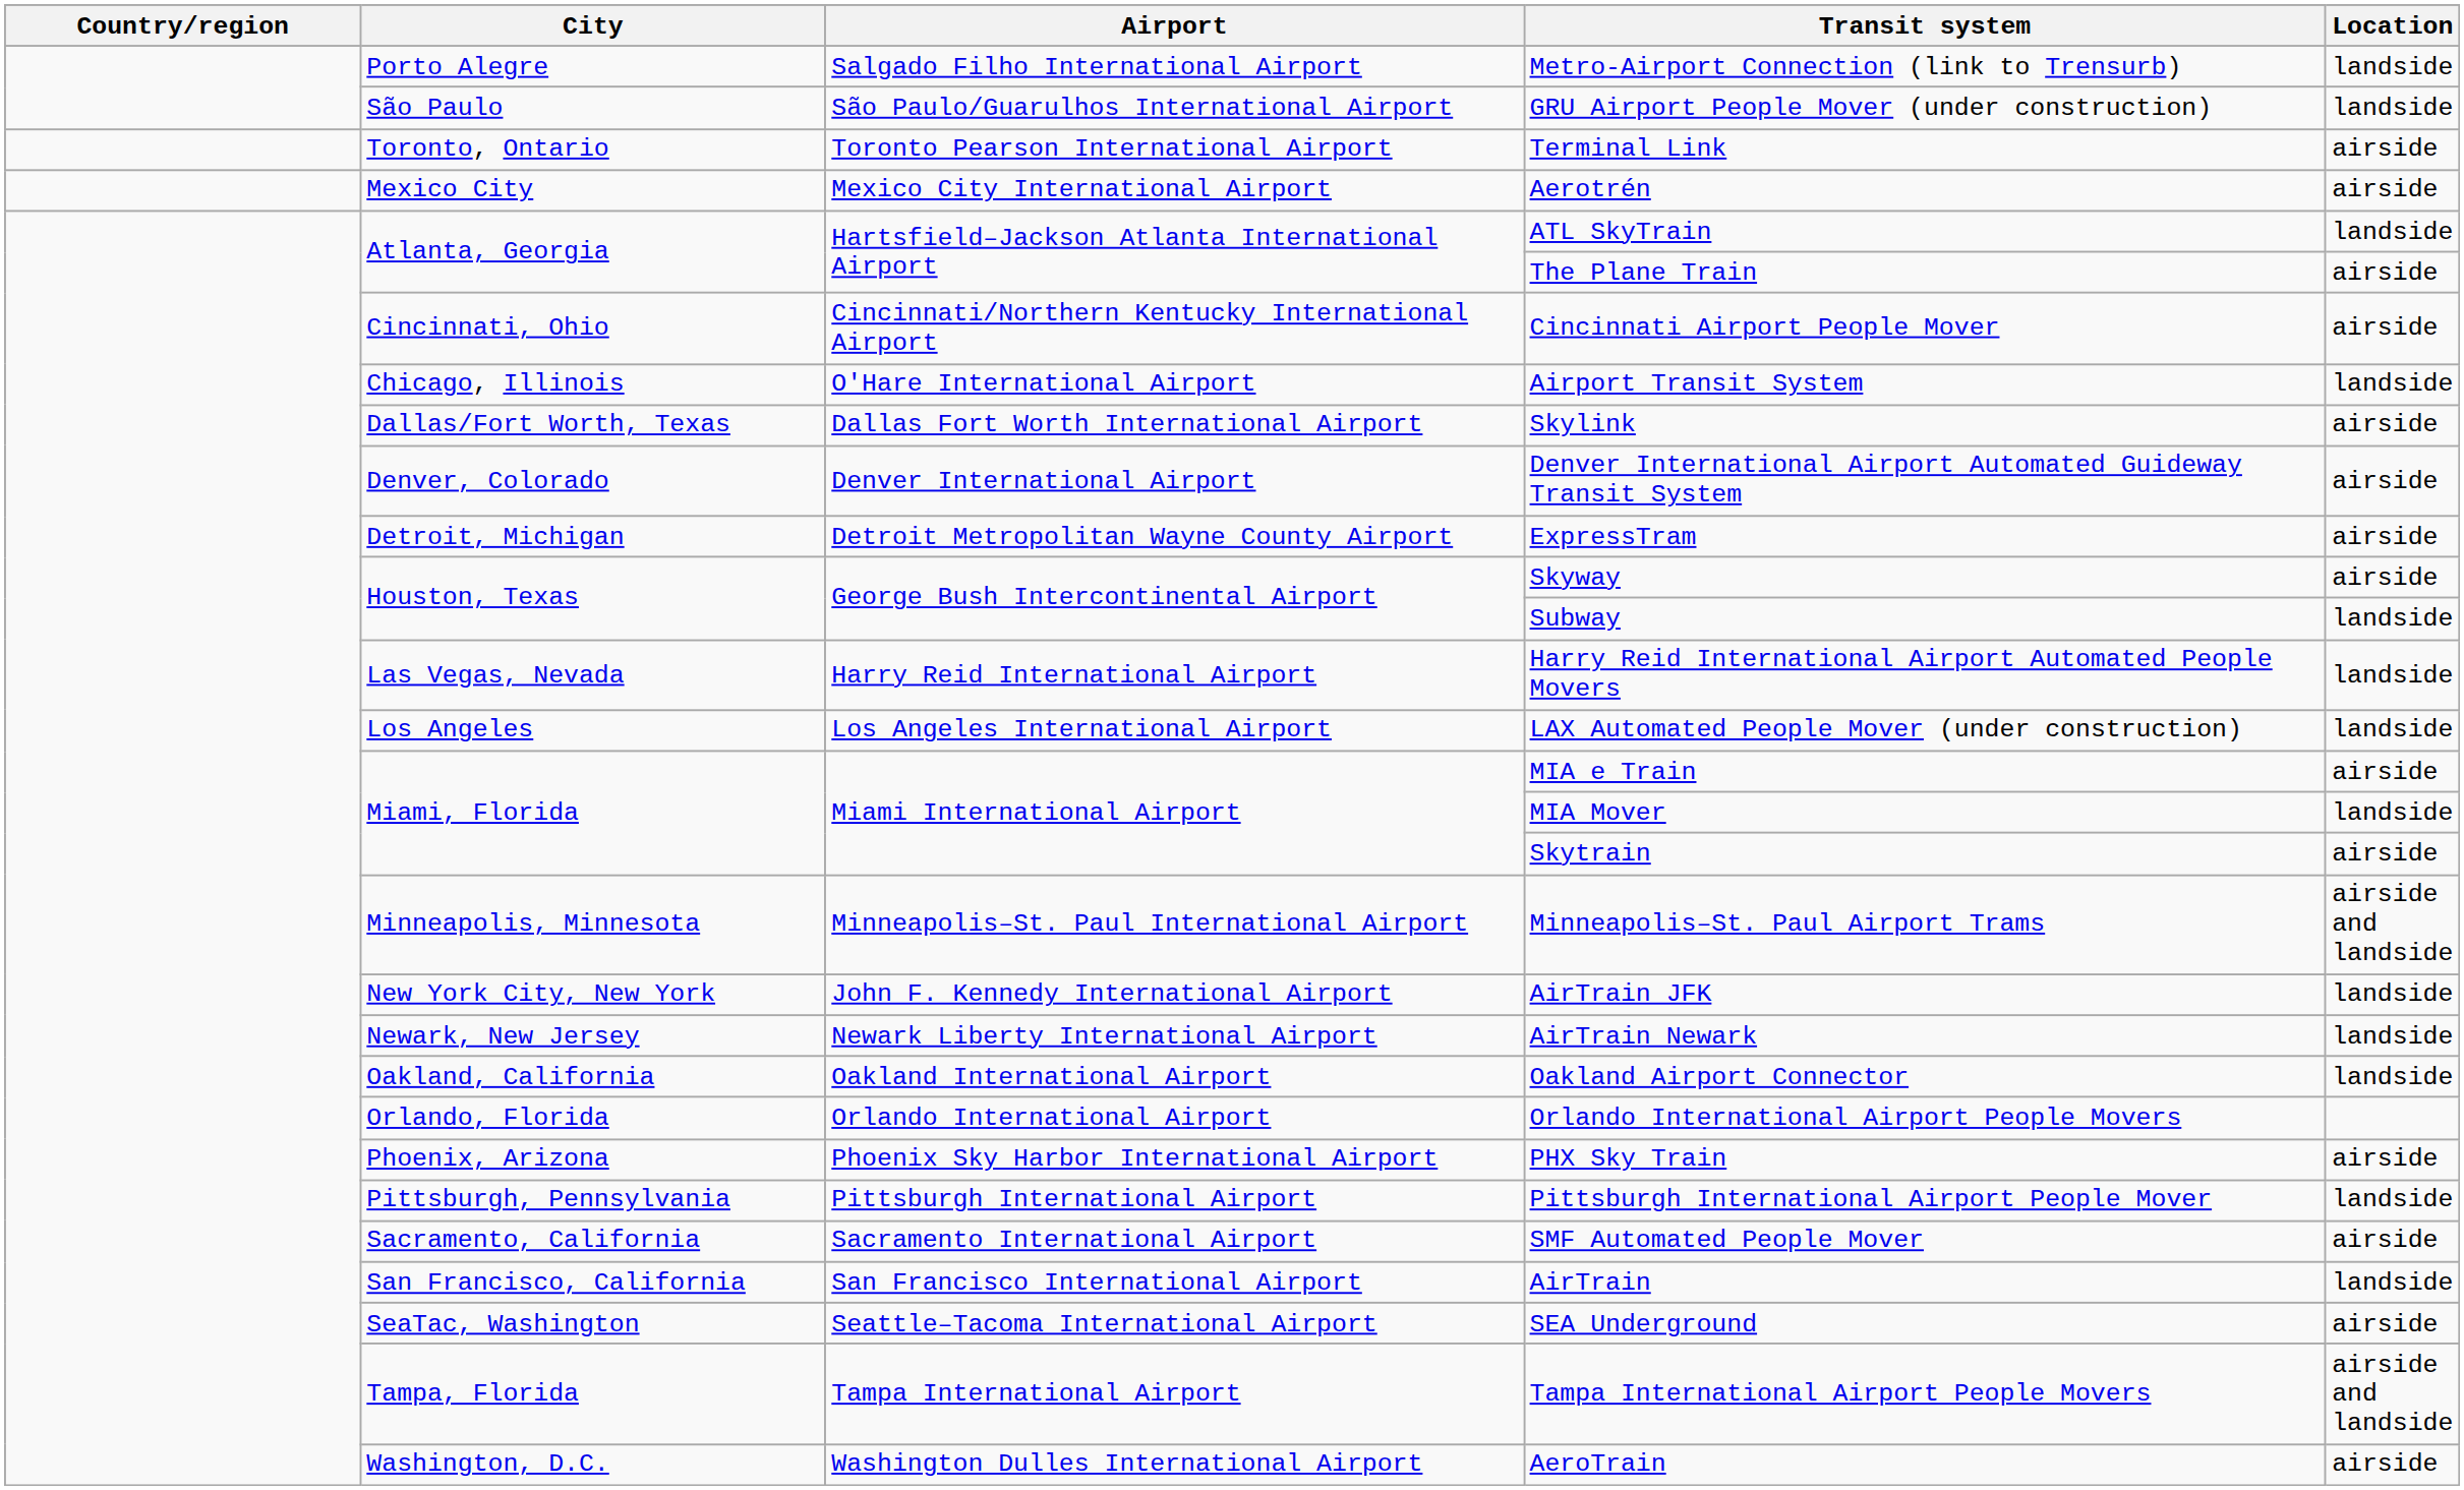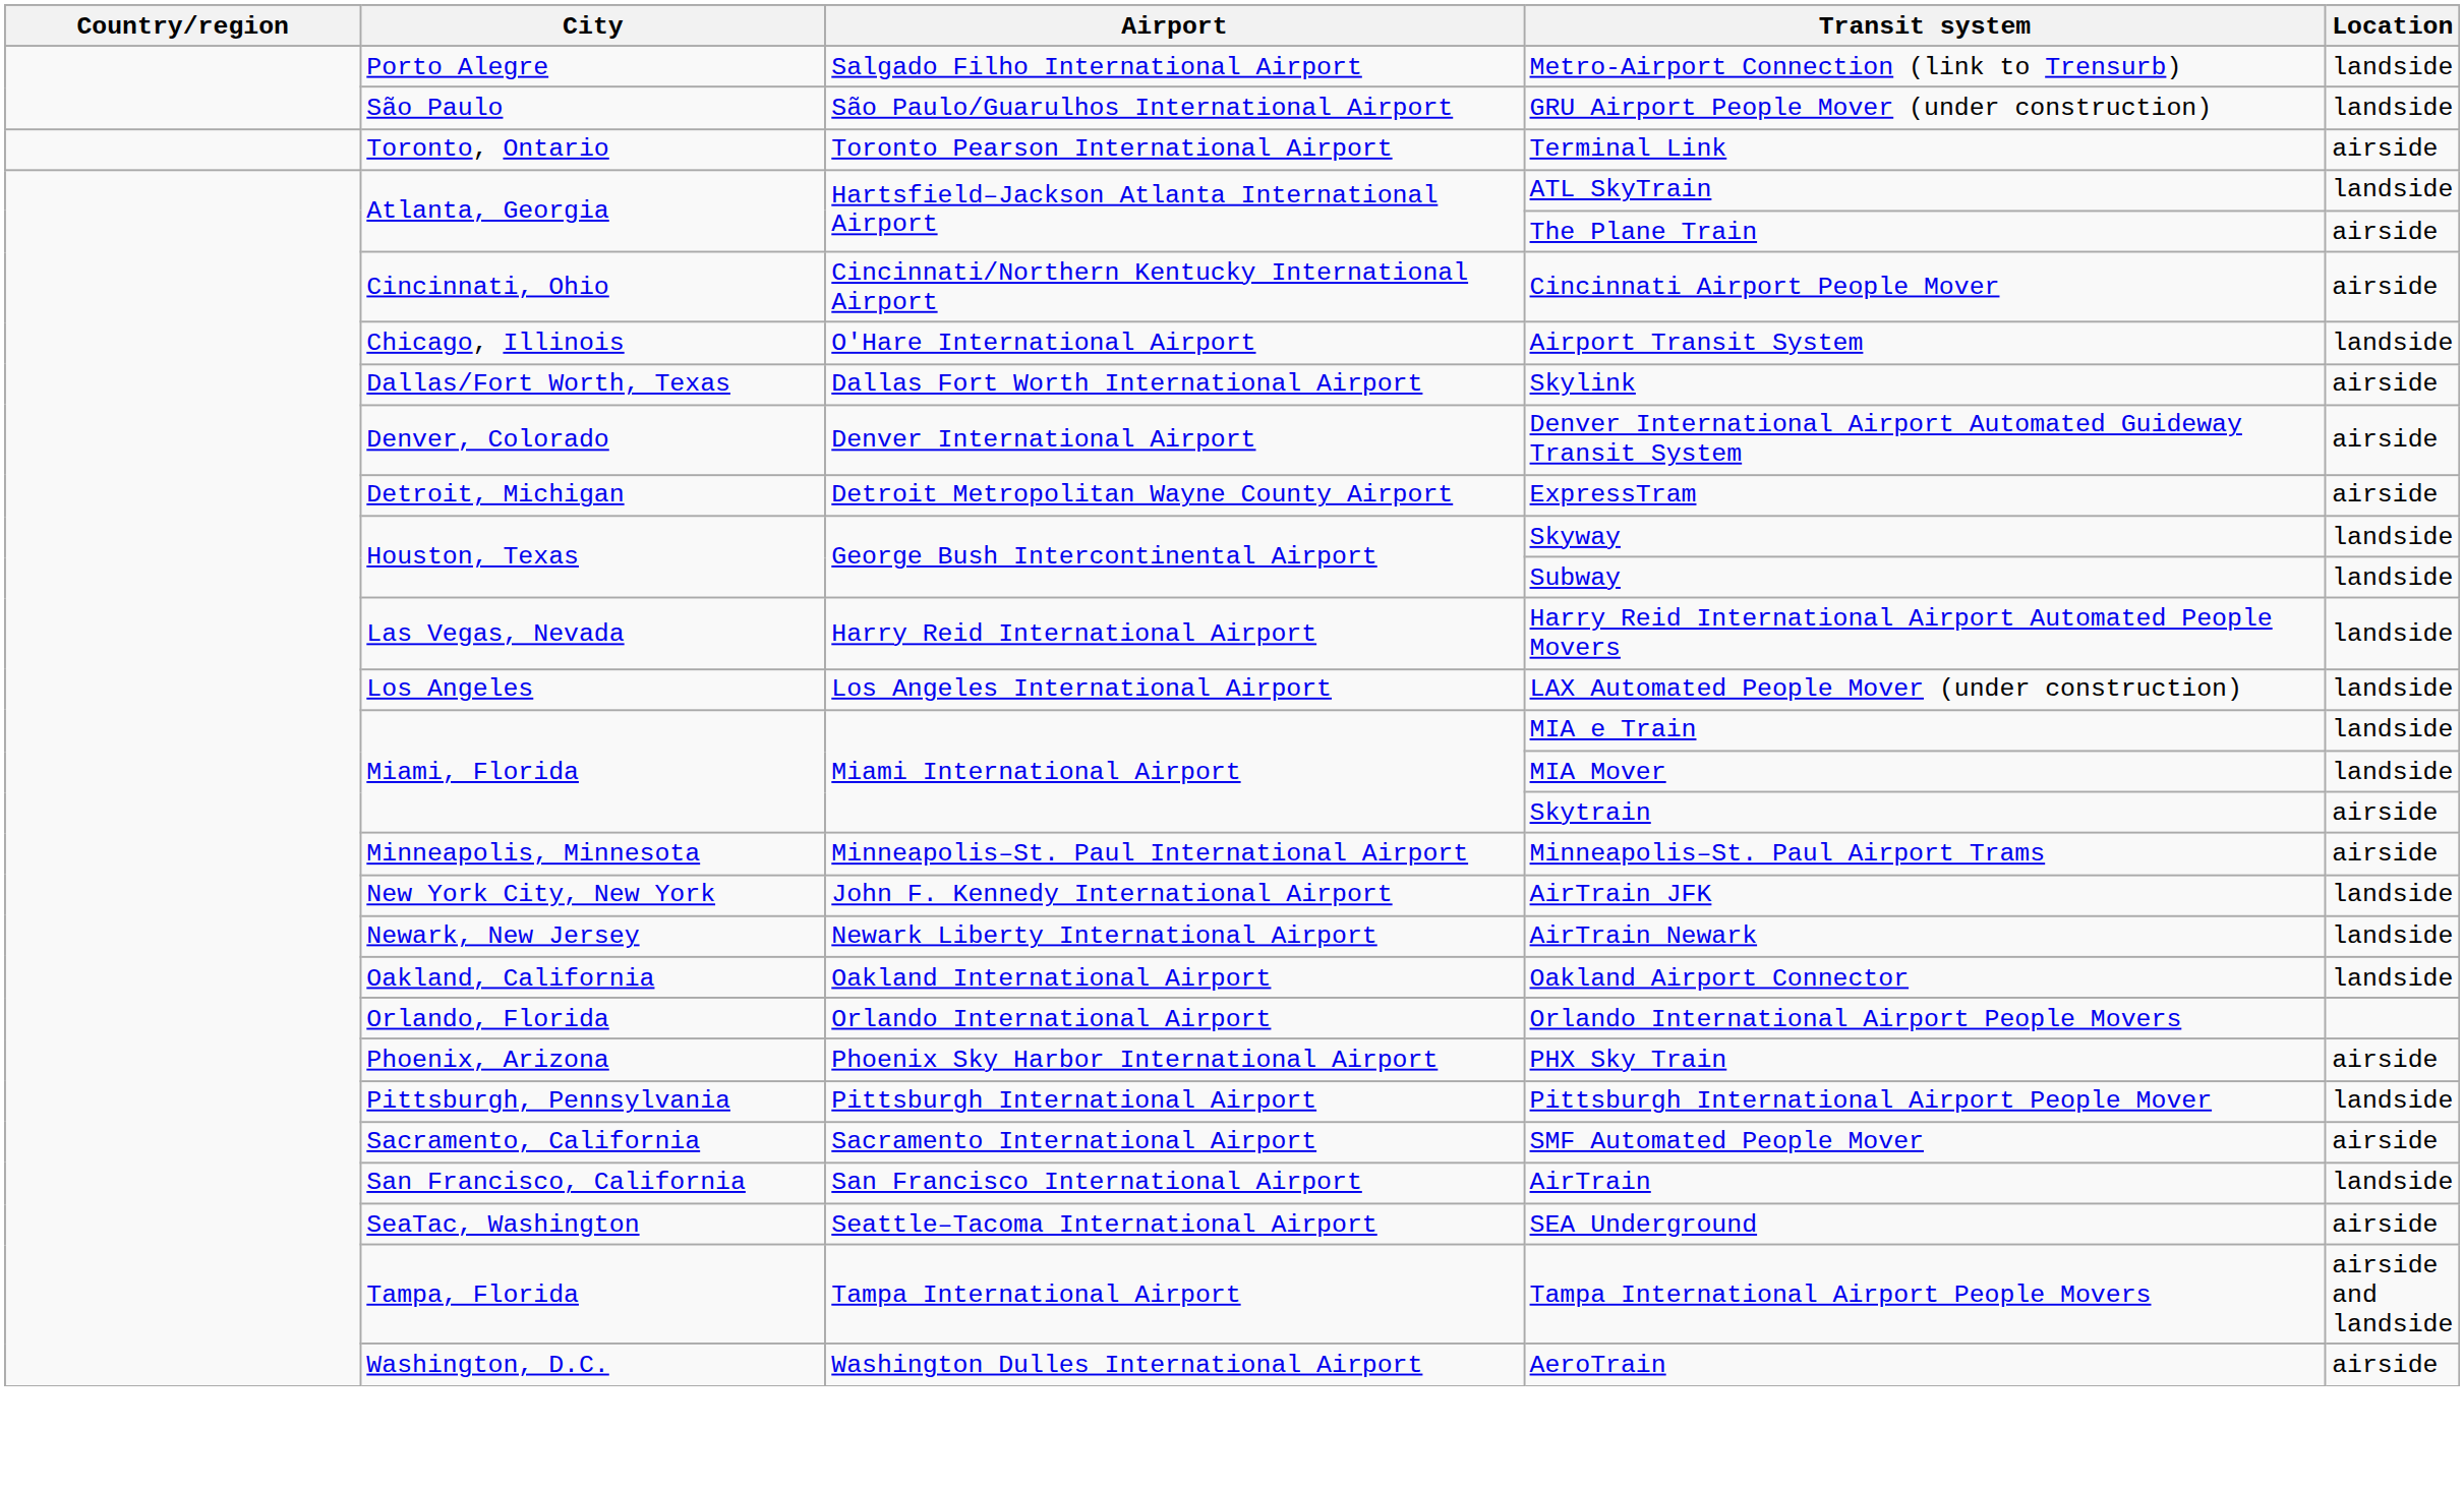- row: Mexico City | Mexico City International Airport | Aerotrén | airside
Skyway | Location: airside -> landside
MIA e Train | Location: airside -> landside
Minneapolis–St. Paul Airport Trams | Location: airside and landside -> airside
